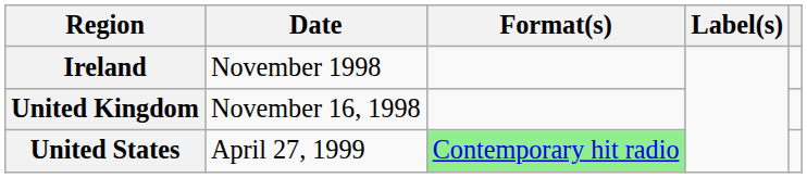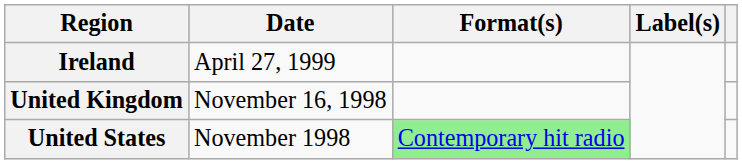Ireland | Date: November 1998 -> April 27, 1999
United States | Date: April 27, 1999 -> November 1998
